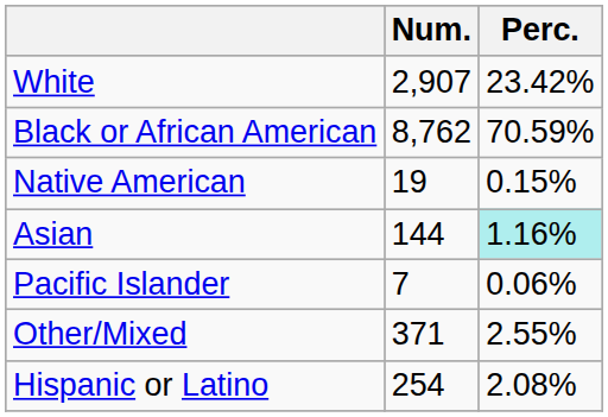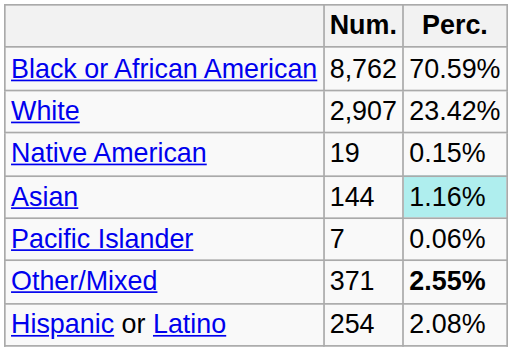rows swapped: White <-> Black or African American
Other/Mixed | Perc.: normal -> bold
